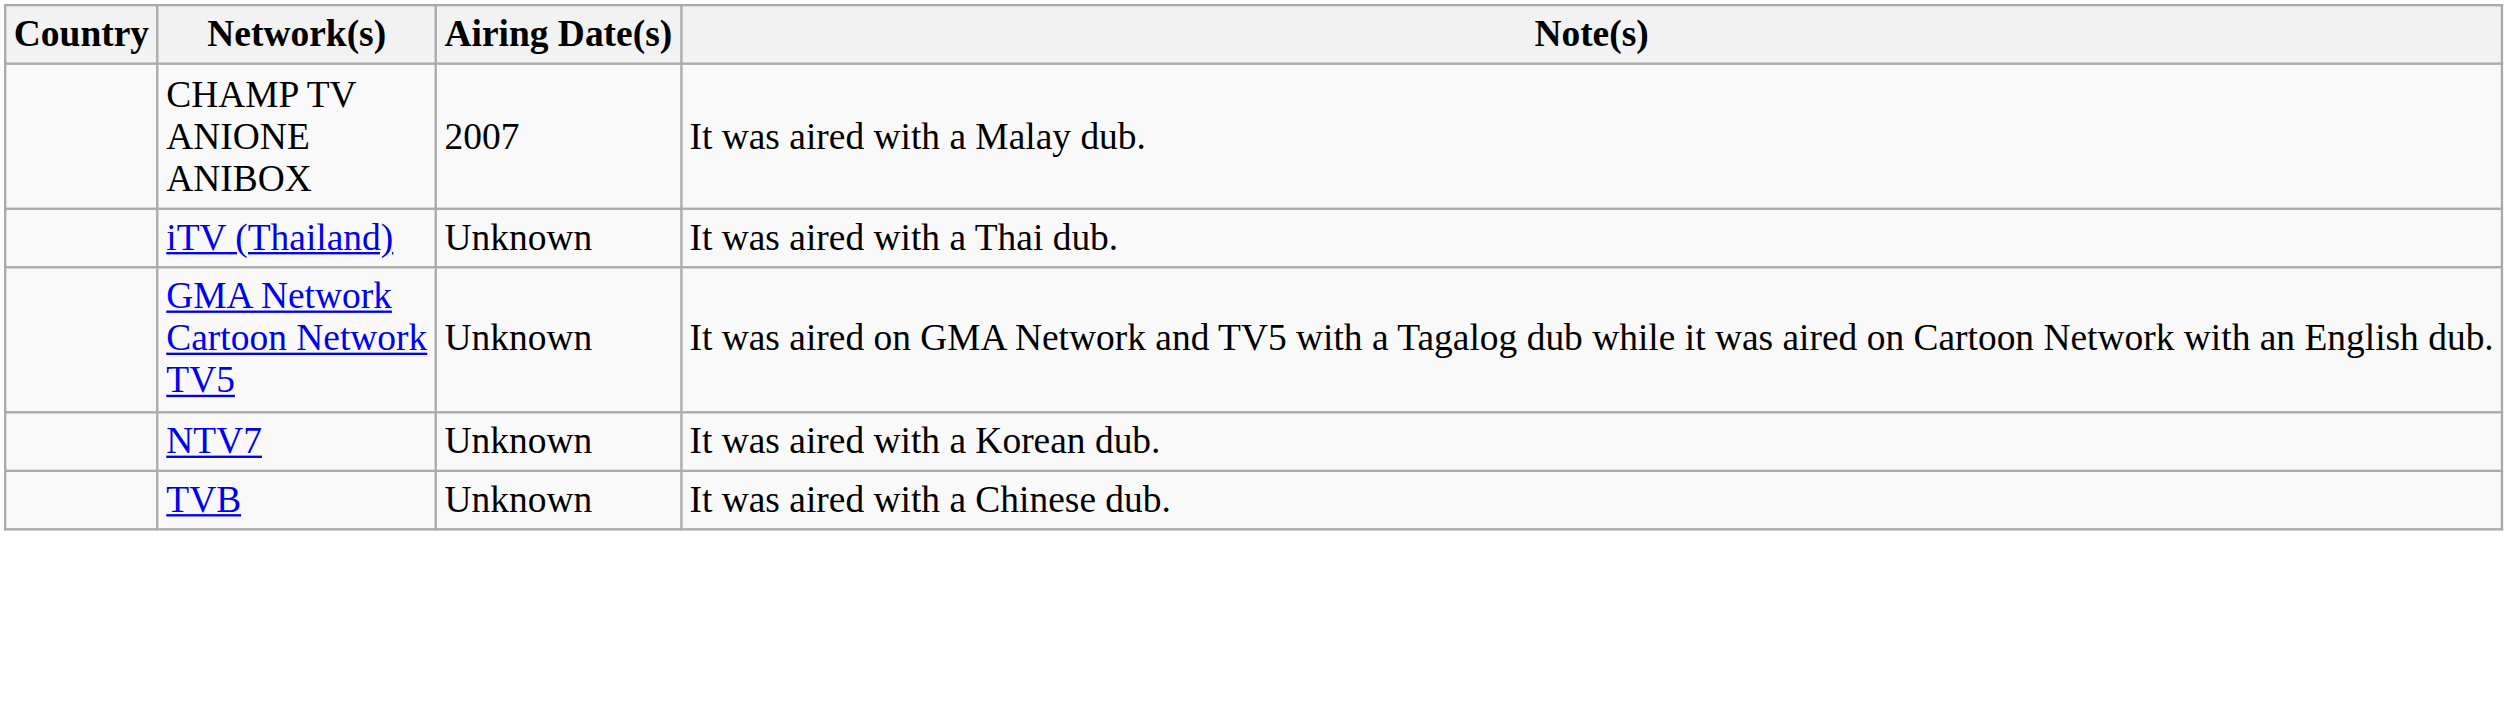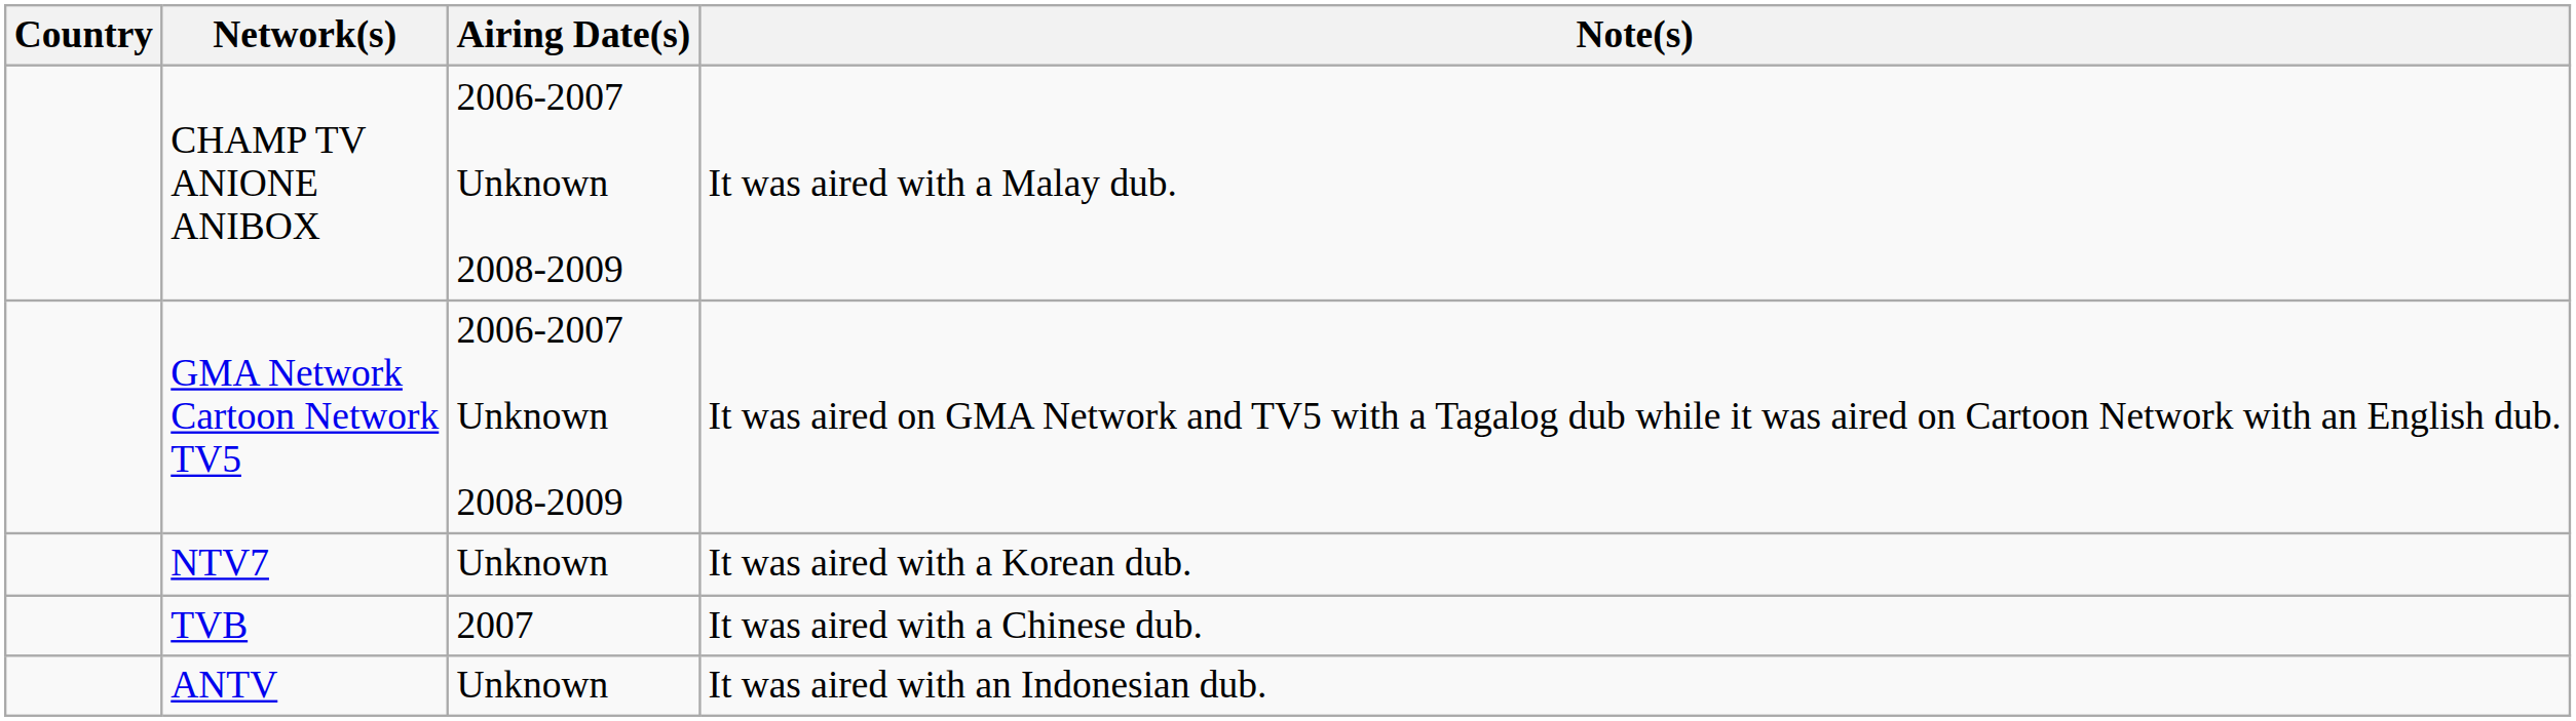CHAMP TV ANIONE ANIBOX | Airing Date(s): 2007 -> 2006-2007 Unknown 2008-2009
- row: iTV (Thailand) | Unknown | It was aired with a Thai dub.
GMA Network Cartoon Network TV5 | Airing Date(s): Unknown -> 2006-2007 Unknown 2008-2009
TVB | Airing Date(s): Unknown -> 2007
+ row: ANTV | Unknown | It was aired with an Indonesian dub.
